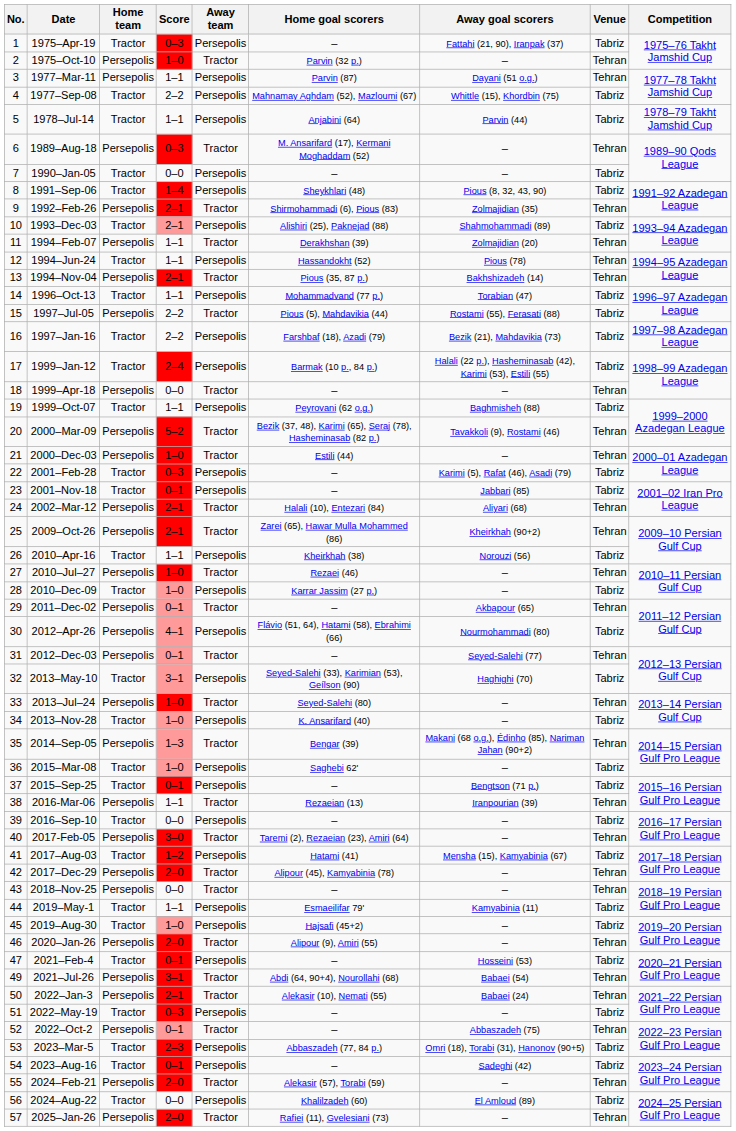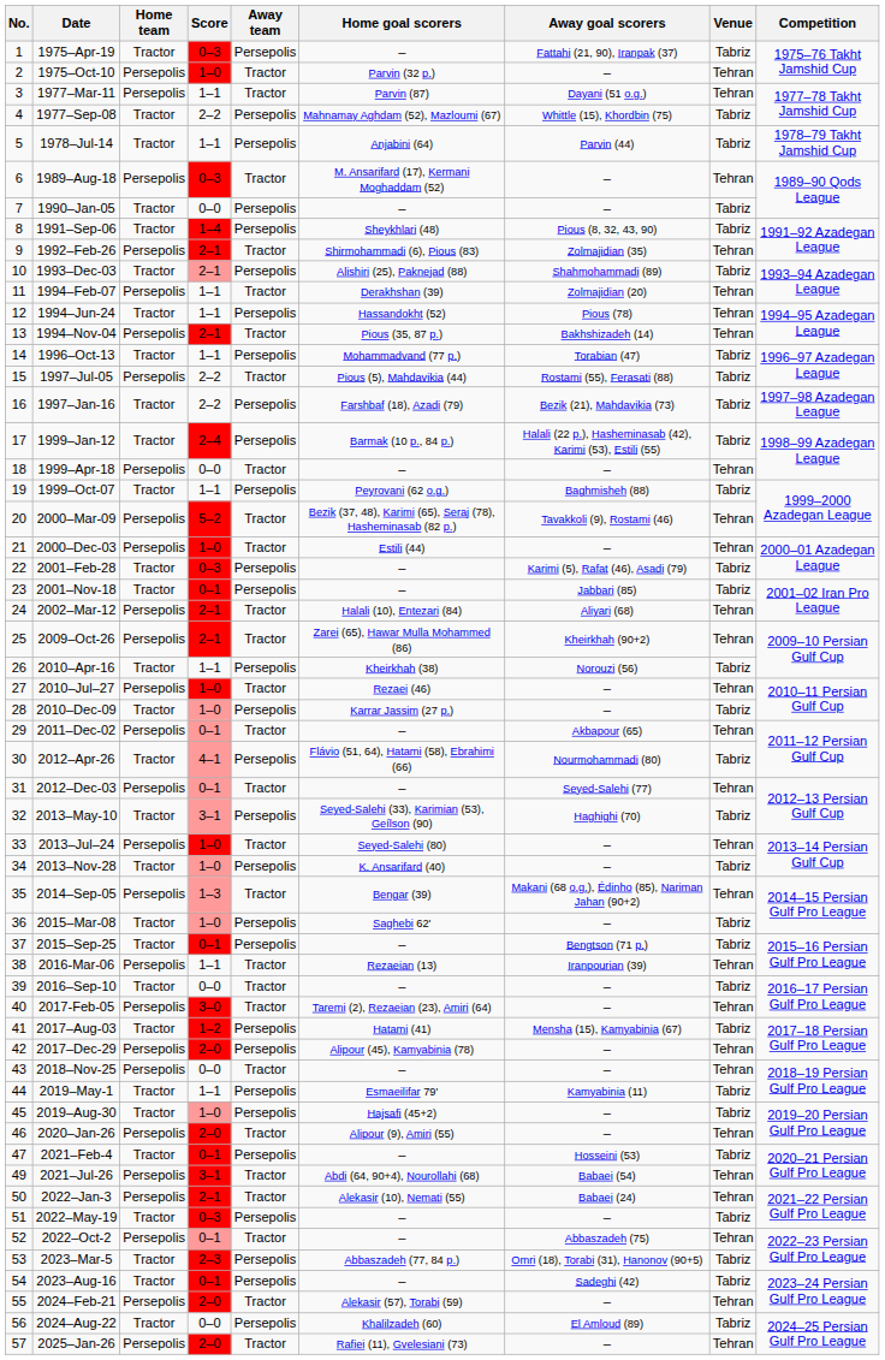1977–Mar-11 | Away team: Persepolis -> Tractor
2012–Apr-26 | Home team: Persepolis -> Tractor
2016–Sep-10 | Away team: Persepolis -> Tractor
2017–Dec-29 | Away team: Tractor -> Persepolis
